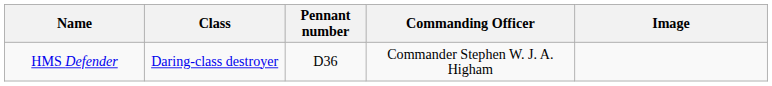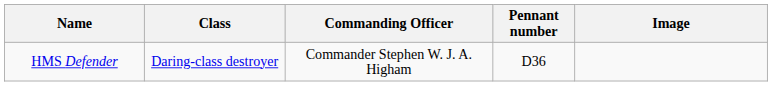columns swapped: Pennant number <-> Commanding Officer
